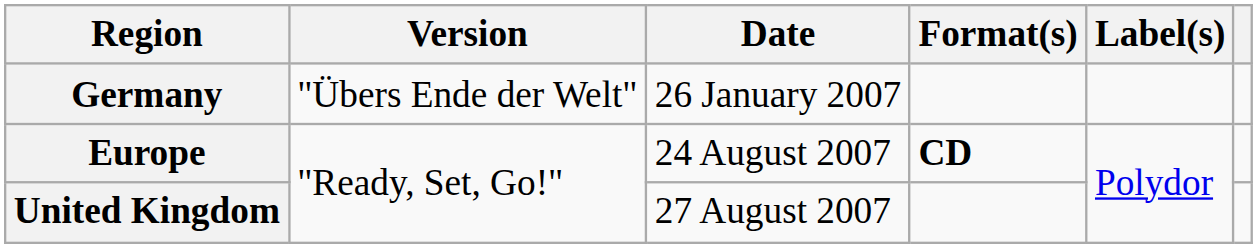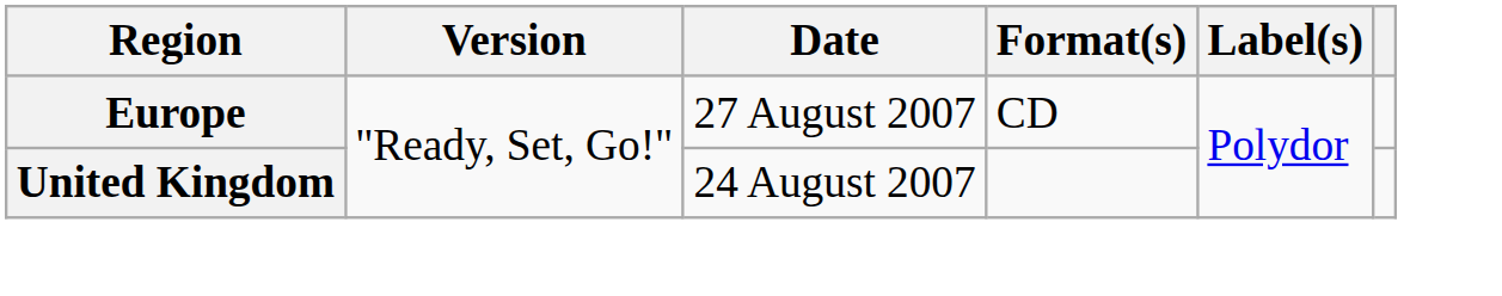- row: Germany | "Übers Ende der Welt" | 26 January 2007
Europe | Date: 24 August 2007 -> 27 August 2007
Europe | Format(s): bold -> normal
United Kingdom | Date: 27 August 2007 -> 24 August 2007
